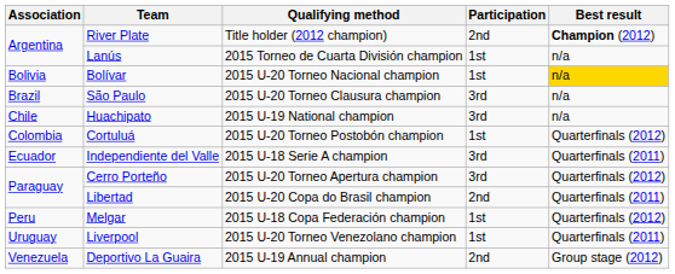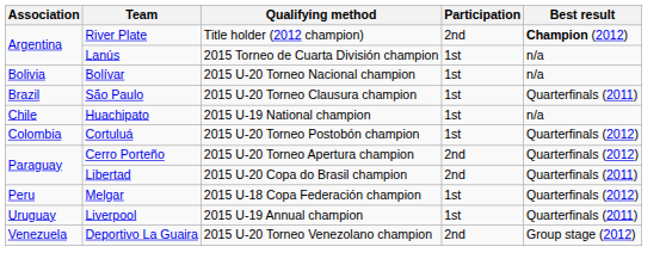Bolívar | Best result: gold background -> no background
São Paulo | Participation: 3rd -> 1st
São Paulo | Best result: n/a -> Quarterfinals (2011)
Huachipato | Participation: 3rd -> 1st
- row: Ecuador | Independiente del Valle | 2015 U-18 Serie A champion | 3rd | Quarterfinals (2011)
Cerro Porteño | Participation: 3rd -> 2nd
Liverpool | Qualifying method: 2015 U-20 Torneo Venezolano champion -> 2015 U-19 Annual champion
Deportivo La Guaira | Qualifying method: 2015 U-19 Annual champion -> 2015 U-20 Torneo Venezolano champion
